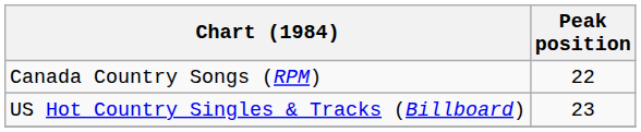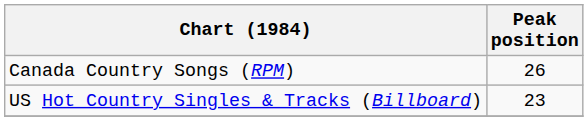Canada Country Songs (RPM) | Peak position: 22 -> 26
